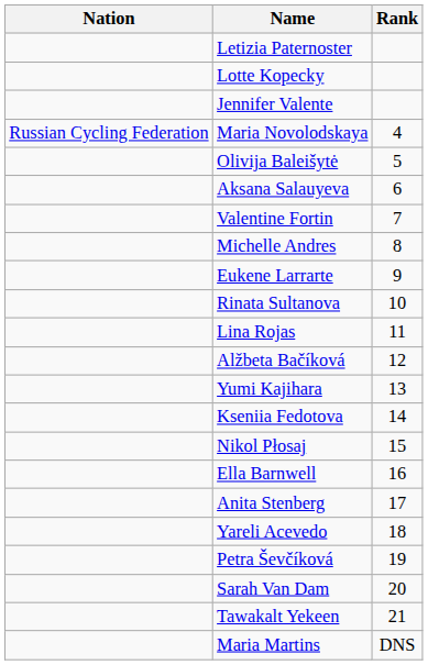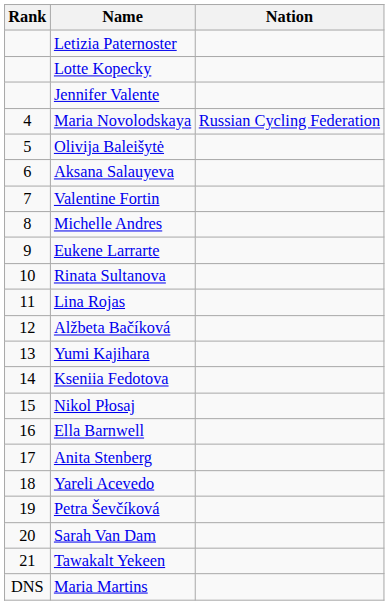columns swapped: Rank <-> Nation
